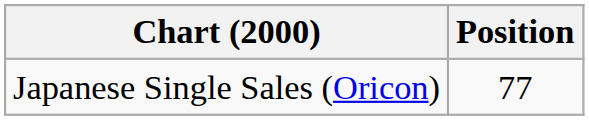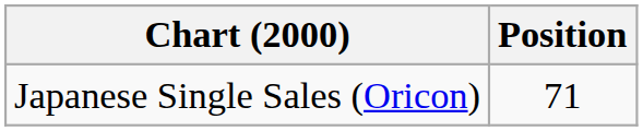Japanese Single Sales (Oricon) | Position: 77 -> 71
